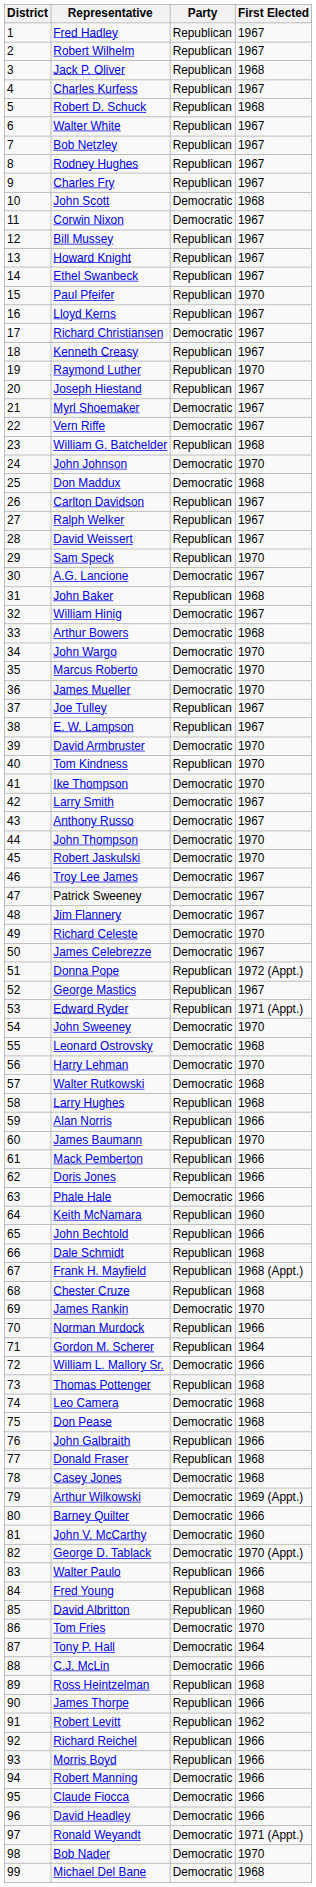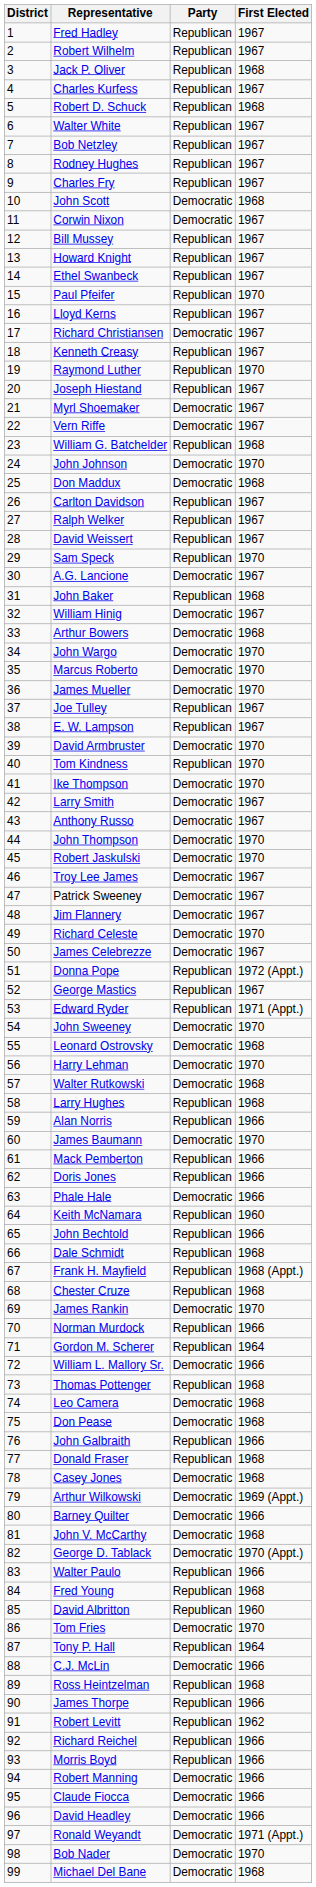James Baumann | Party: Republican -> Democratic
John V. McCarthy | First Elected: 1960 -> 1968
Tony P. Hall | Party: Democratic -> Republican
